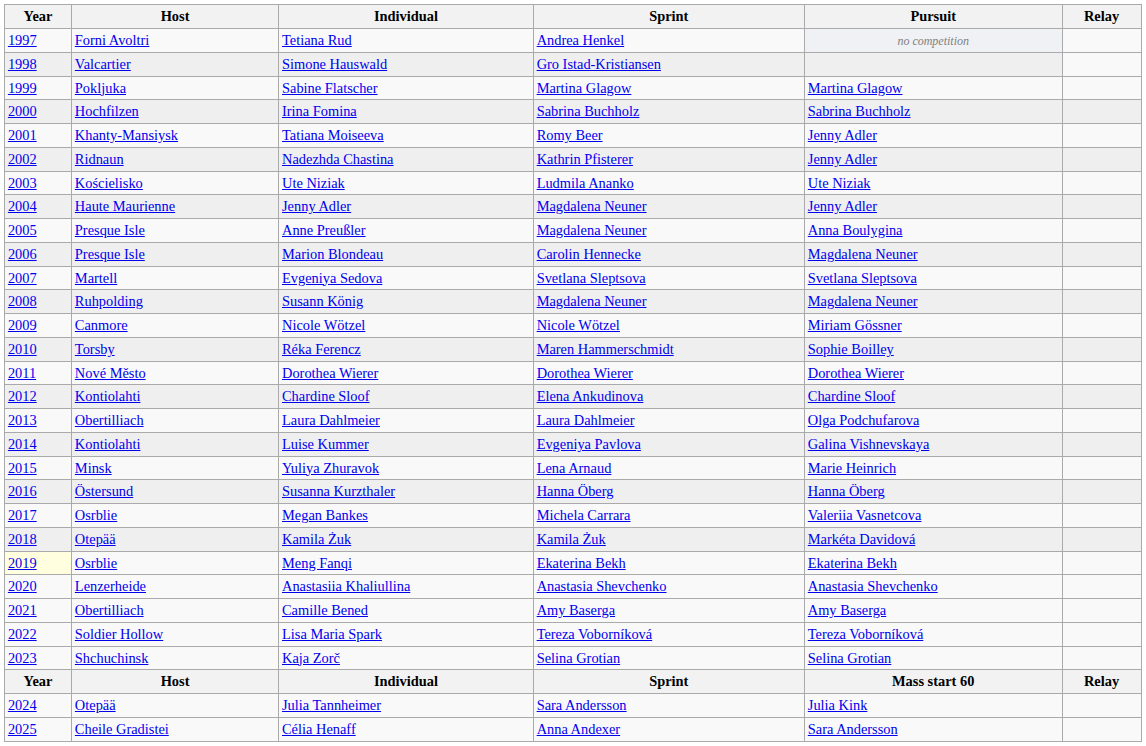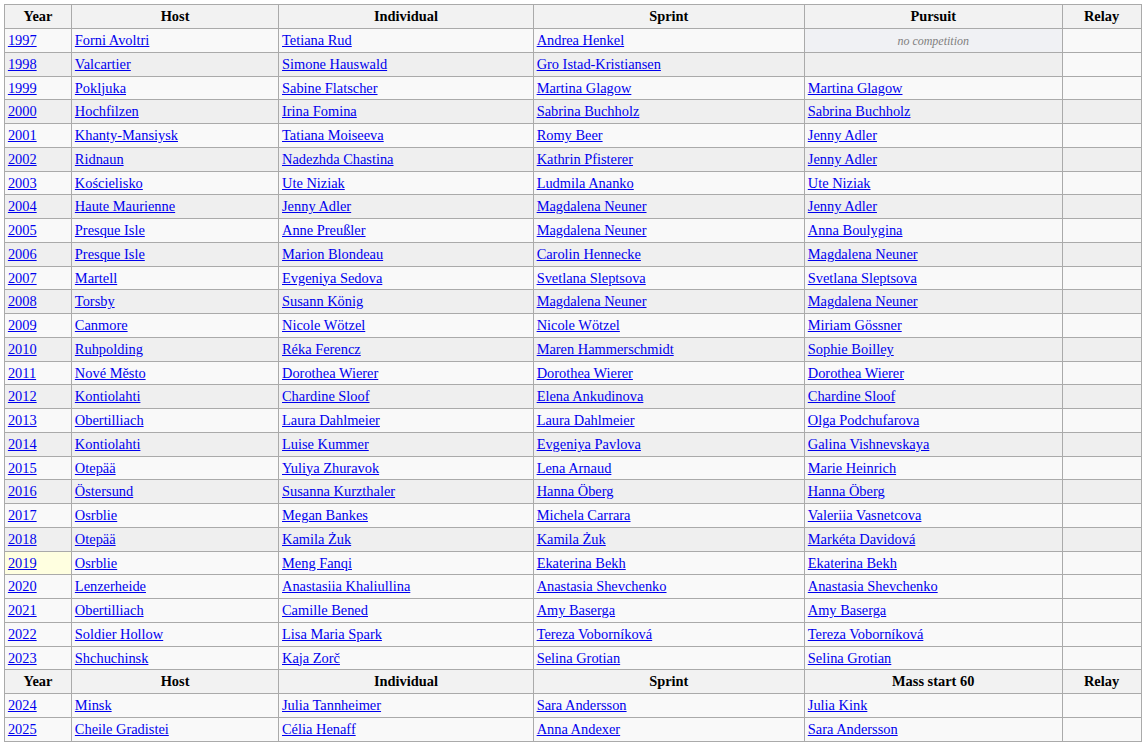Susann König | Host: Ruhpolding -> Torsby
Réka Ferencz | Host: Torsby -> Ruhpolding
Yuliya Zhuravok | Host: Minsk -> Otepää
Julia Tannheimer | Host: Otepää -> Minsk
